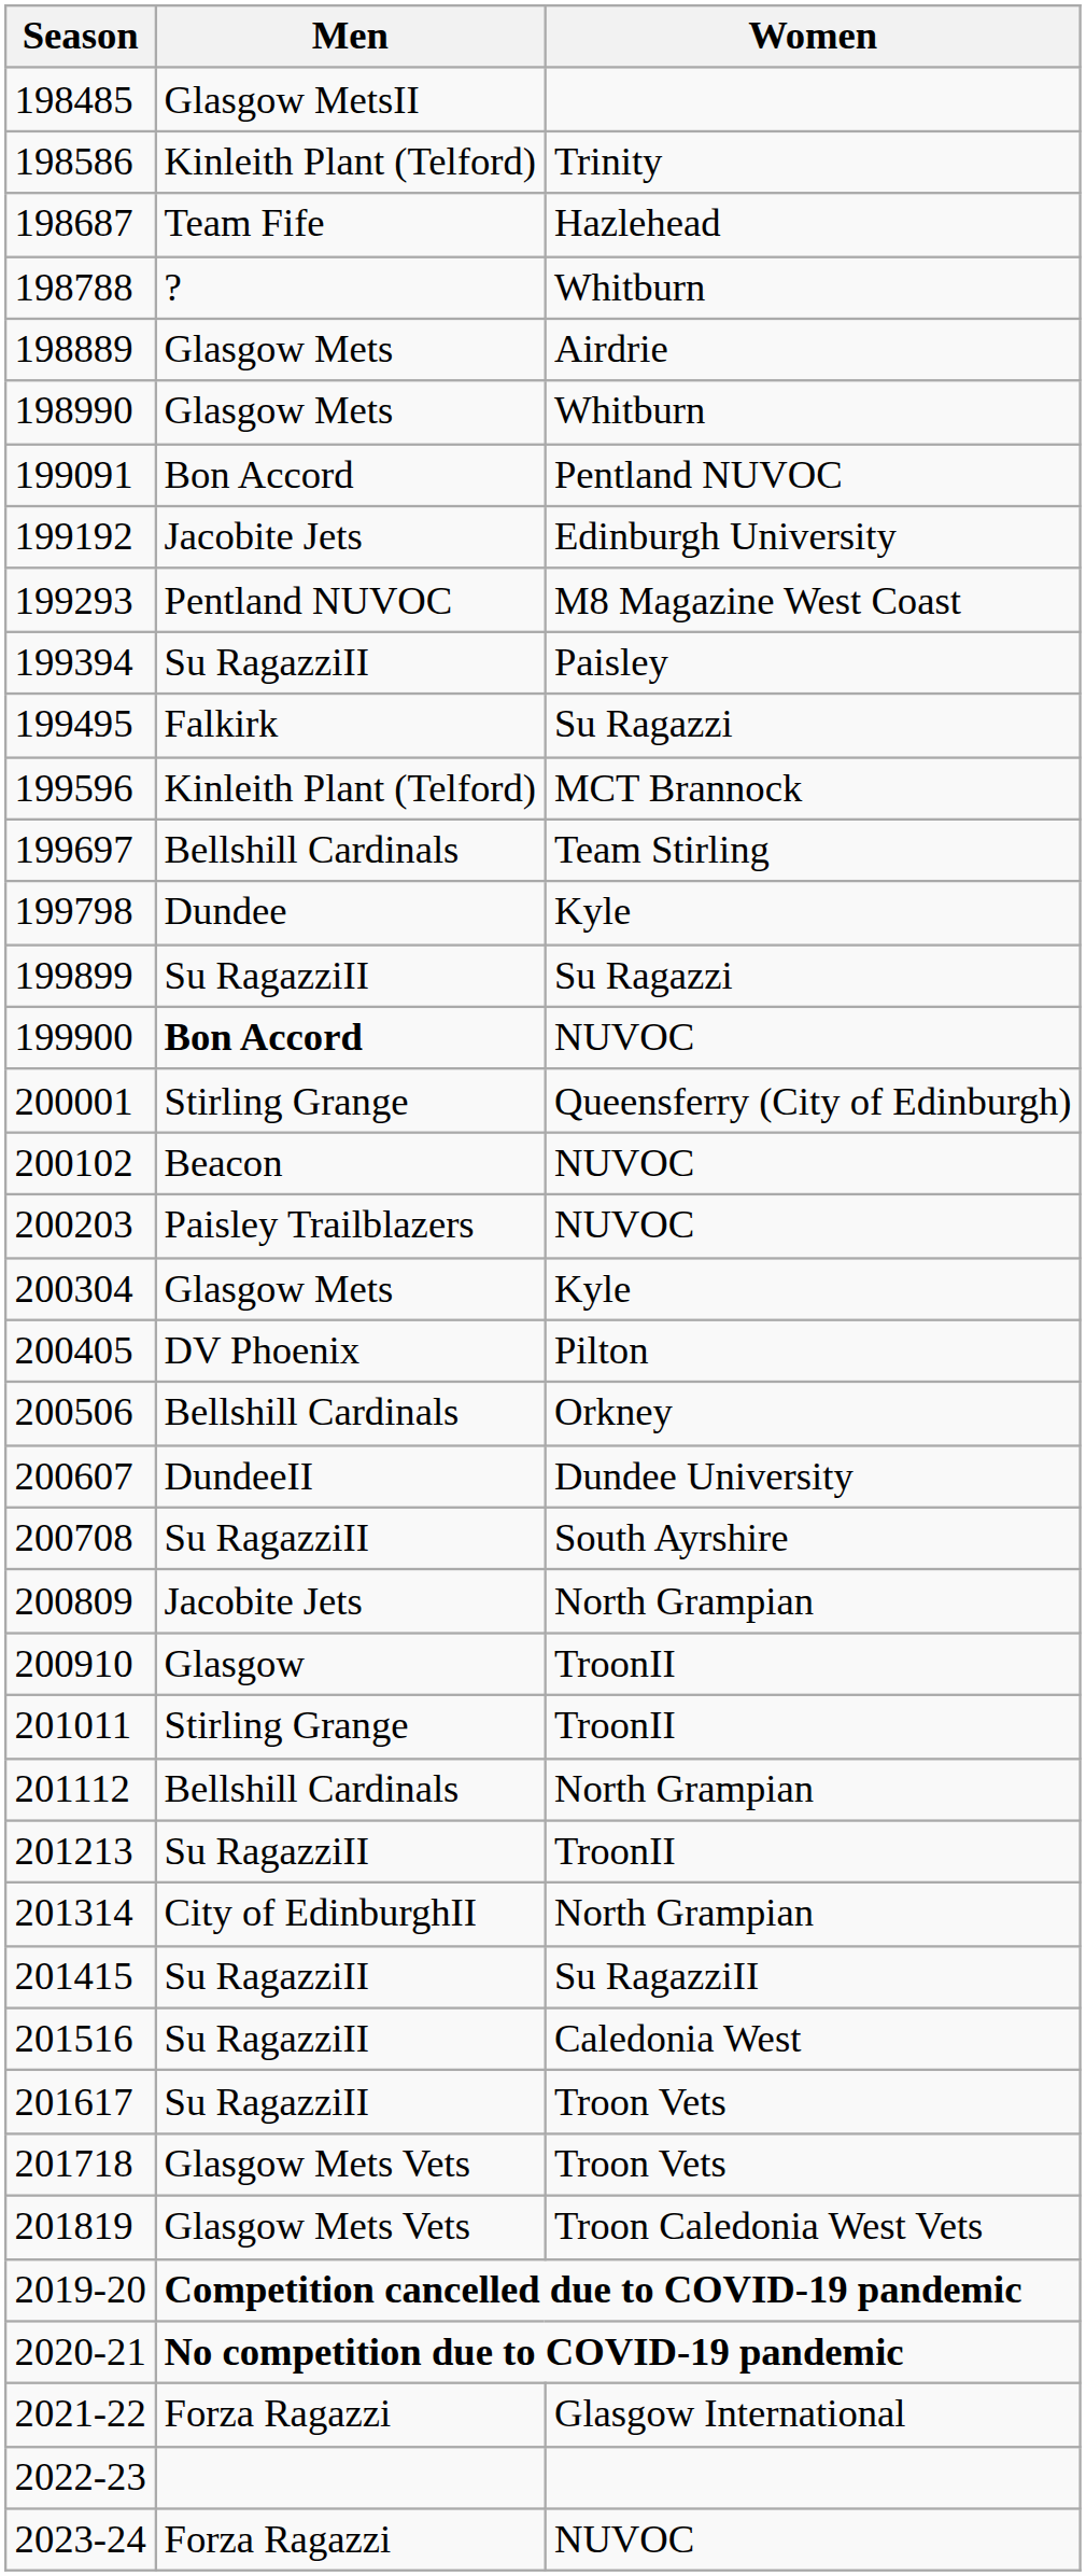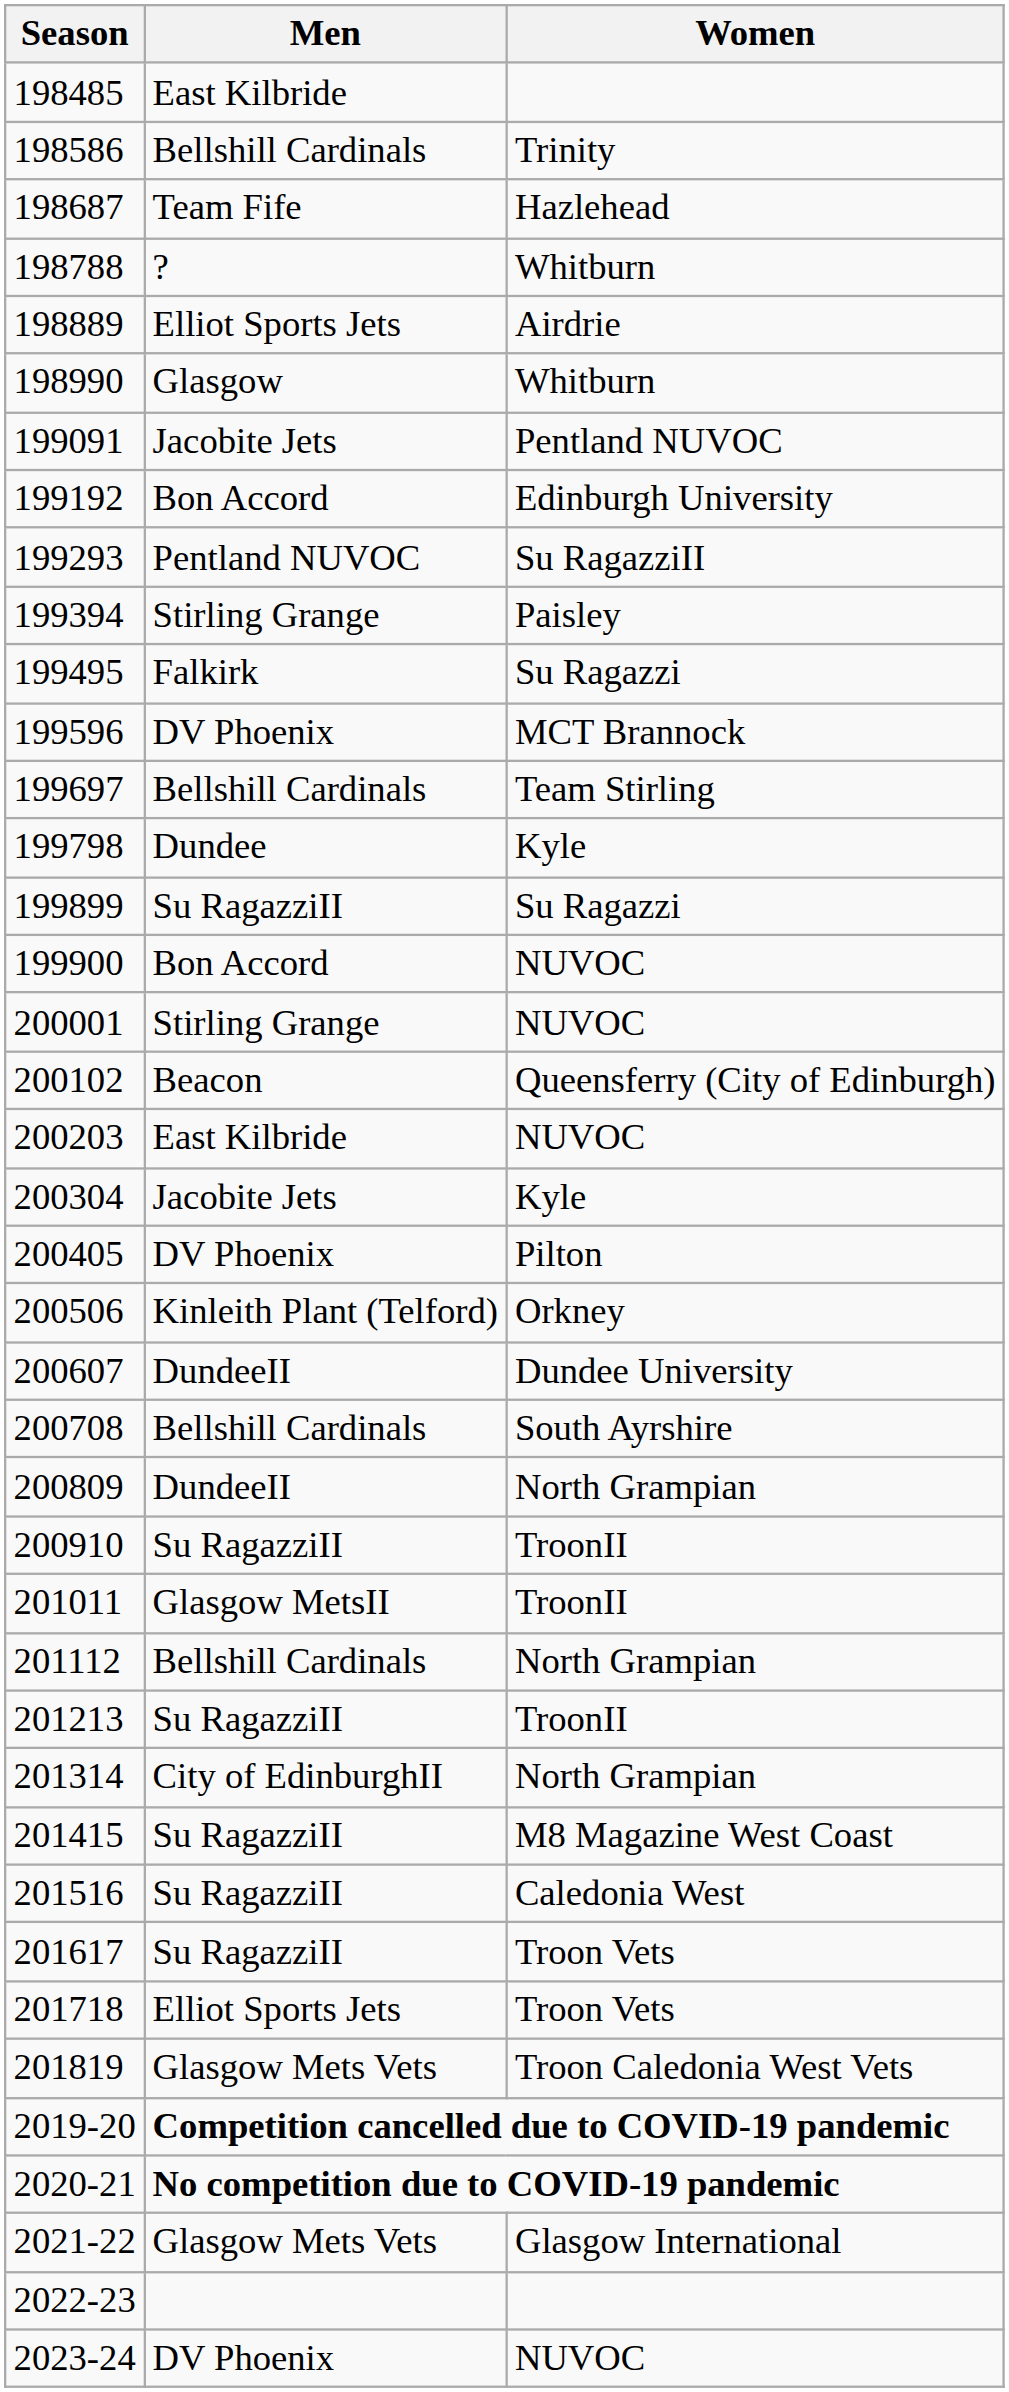198485 | Men: Glasgow MetsII -> East Kilbride
198586 | Men: Kinleith Plant (Telford) -> Bellshill Cardinals
198889 | Men: Glasgow Mets -> Elliot Sports Jets
198990 | Men: Glasgow Mets -> Glasgow
199091 | Men: Bon Accord -> Jacobite Jets
199192 | Men: Jacobite Jets -> Bon Accord
199293 | Women: M8 Magazine West Coast -> Su RagazziII
199394 | Men: Su RagazziII -> Stirling Grange
199596 | Men: Kinleith Plant (Telford) -> DV Phoenix
199900 | Men: bold -> normal
200001 | Women: Queensferry (City of Edinburgh) -> NUVOC
200102 | Women: NUVOC -> Queensferry (City of Edinburgh)
200203 | Men: Paisley Trailblazers -> East Kilbride
200304 | Men: Glasgow Mets -> Jacobite Jets
200506 | Men: Bellshill Cardinals -> Kinleith Plant (Telford)
200708 | Men: Su RagazziII -> Bellshill Cardinals
200809 | Men: Jacobite Jets -> DundeeII
200910 | Men: Glasgow -> Su RagazziII
201011 | Men: Stirling Grange -> Glasgow MetsII
201415 | Women: Su RagazziII -> M8 Magazine West Coast
201718 | Men: Glasgow Mets Vets -> Elliot Sports Jets
2021-22 | Men: Forza Ragazzi -> Glasgow Mets Vets
2023-24 | Men: Forza Ragazzi -> DV Phoenix
